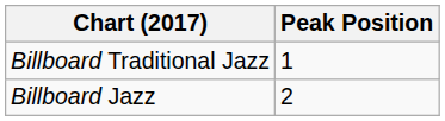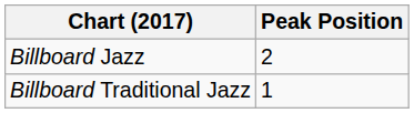rows swapped: Billboard Traditional Jazz <-> Billboard Jazz
